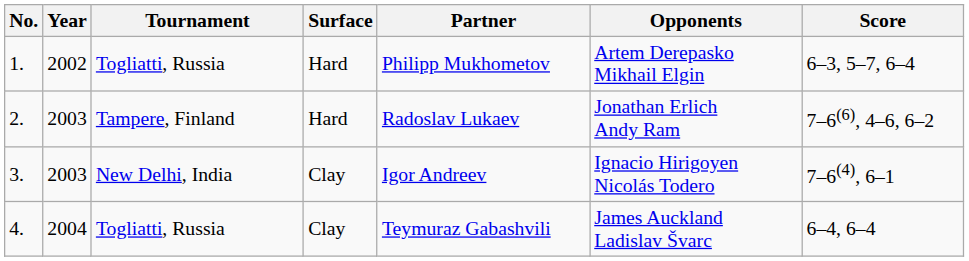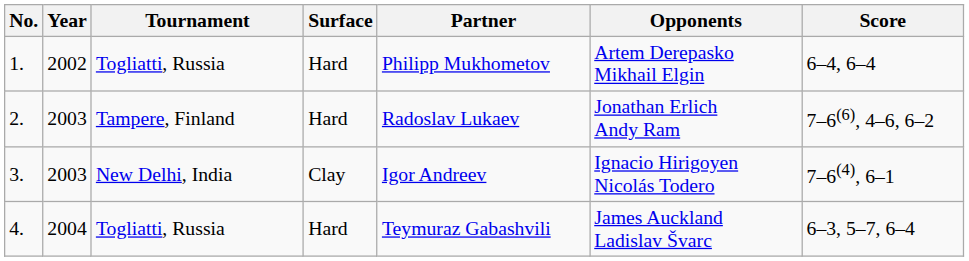1. | Score: 6–3, 5–7, 6–4 -> 6–4, 6–4
4. | Surface: Clay -> Hard
4. | Score: 6–4, 6–4 -> 6–3, 5–7, 6–4
